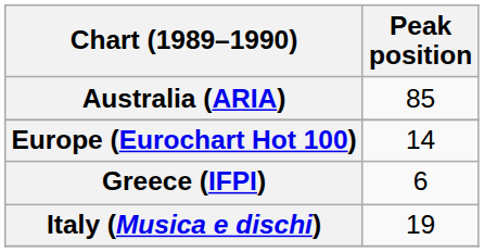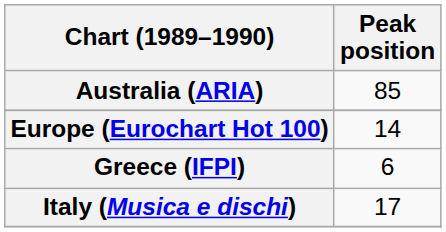Italy (Musica e dischi) | Peak position: 19 -> 17
